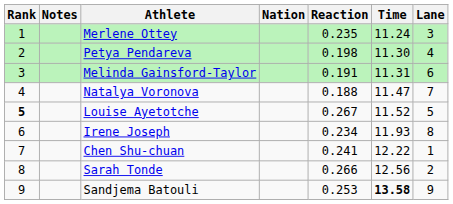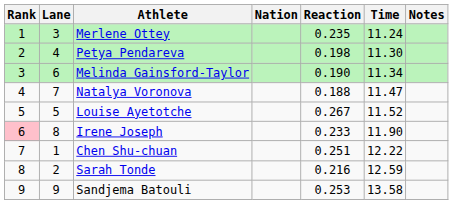columns swapped: Lane <-> Notes
Melinda Gainsford-Taylor | Reaction: 0.191 -> 0.190
Melinda Gainsford-Taylor | Time: 11.31 -> 11.34
Louise Ayetotche | Rank: bold -> normal
Irene Joseph | Rank: no background -> pink background
Irene Joseph | Reaction: 0.234 -> 0.233
Irene Joseph | Time: 11.93 -> 11.90
Chen Shu-chuan | Reaction: 0.241 -> 0.251
Sarah Tonde | Reaction: 0.266 -> 0.216
Sarah Tonde | Time: 12.56 -> 12.59
Sandjema Batouli | Time: bold -> normal
